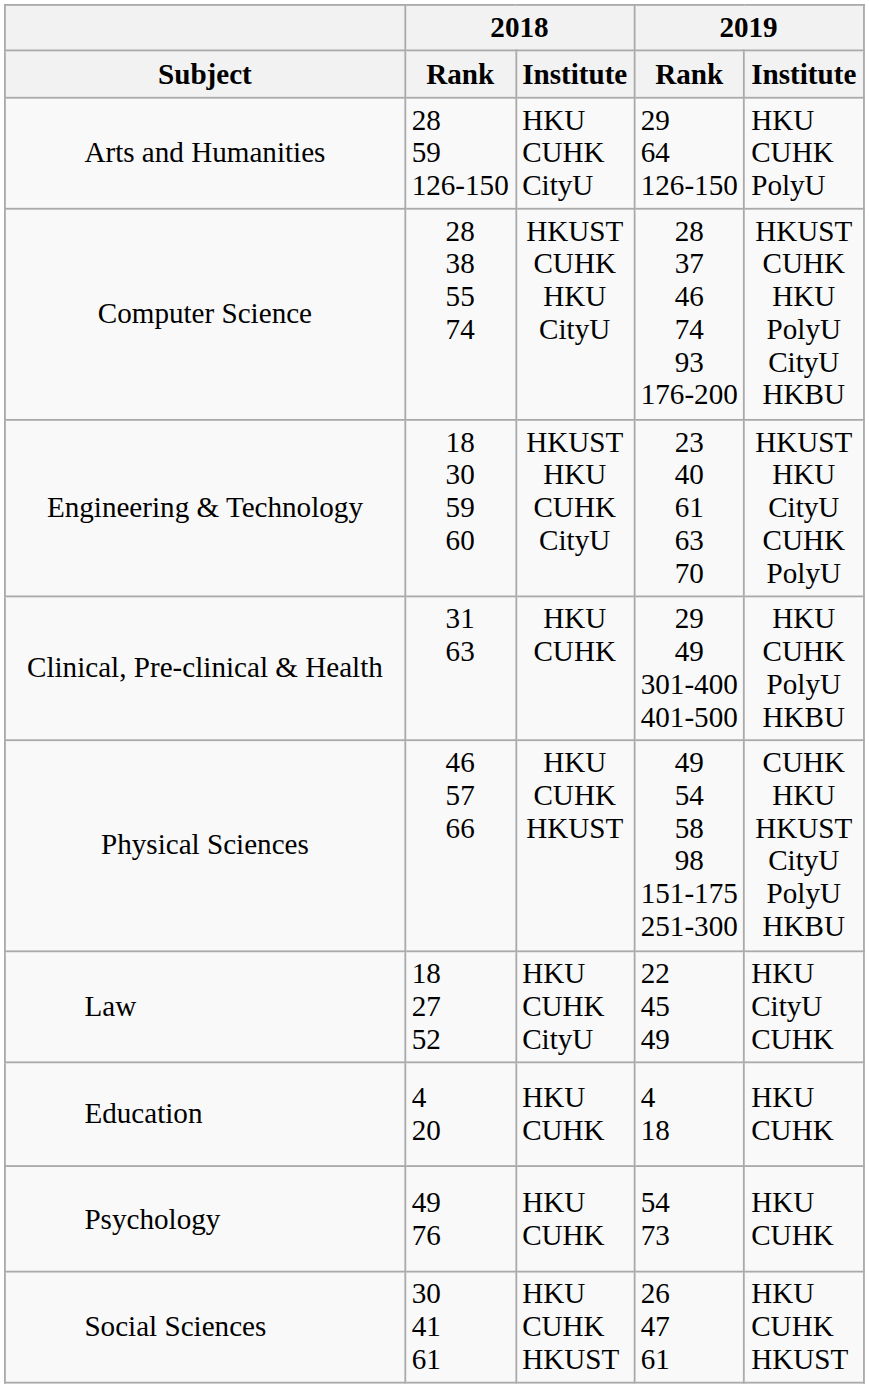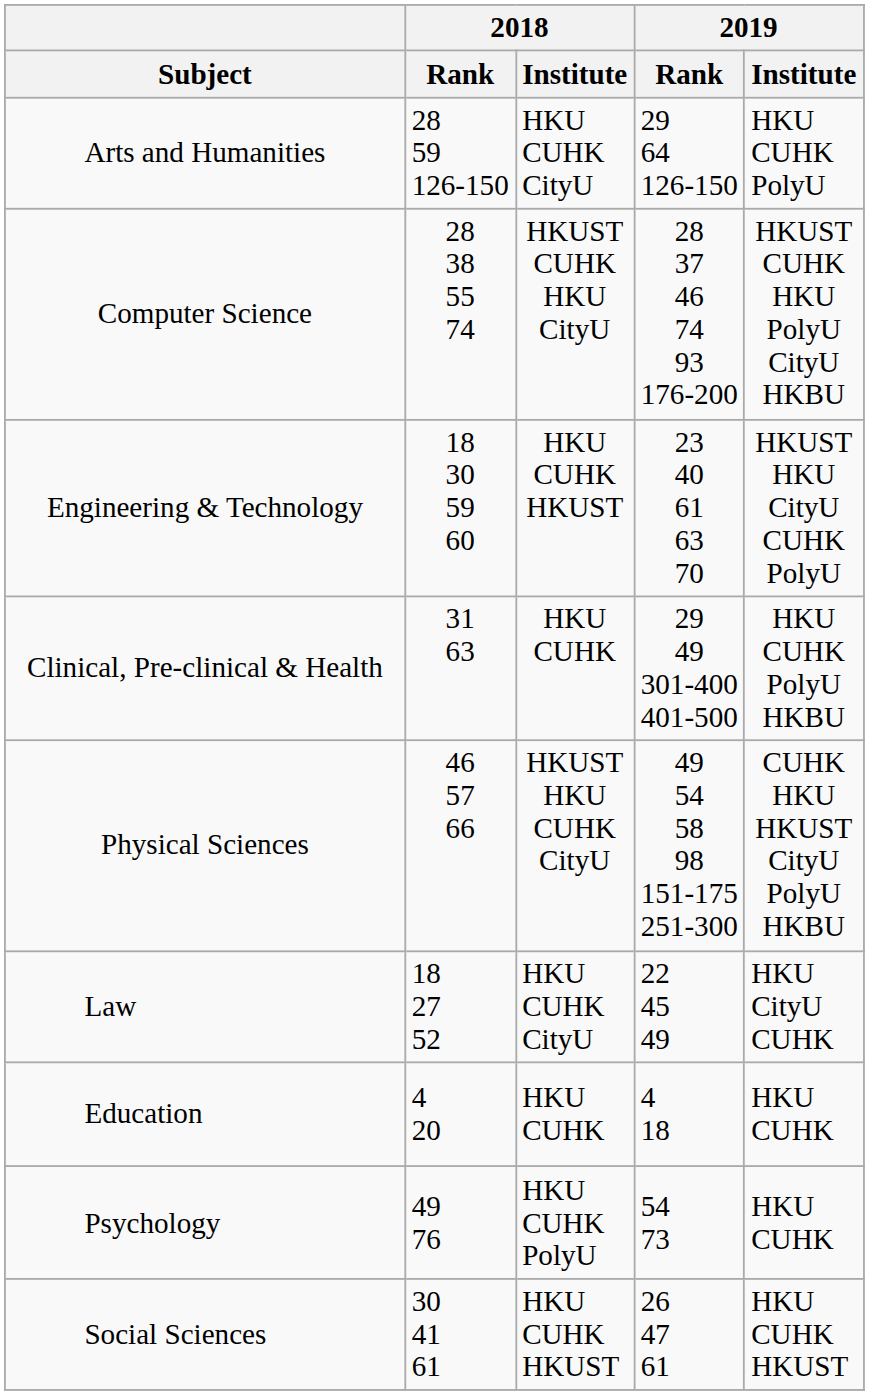Engineering & Technology | 2018 / Institute: HKUST HKU CUHK CityU -> HKU CUHK HKUST
Physical Sciences | 2018 / Institute: HKU CUHK HKUST -> HKUST HKU CUHK CityU
Psychology | 2018 / Institute: HKU CUHK -> HKU CUHK PolyU
